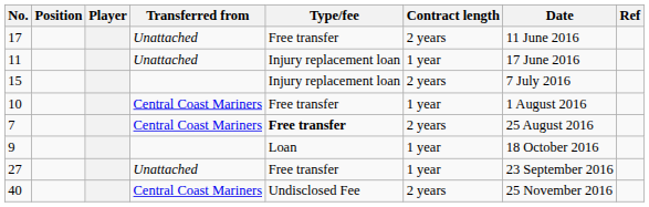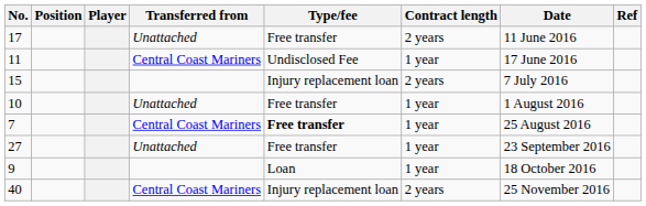11 | Transferred from: Unattached -> Central Coast Mariners
11 | Type/fee: Injury replacement loan -> Undisclosed Fee
10 | Transferred from: Central Coast Mariners -> Unattached
7 | Contract length: 2 years -> 1 year
rows swapped: 27 <-> 9
40 | Type/fee: Undisclosed Fee -> Injury replacement loan
